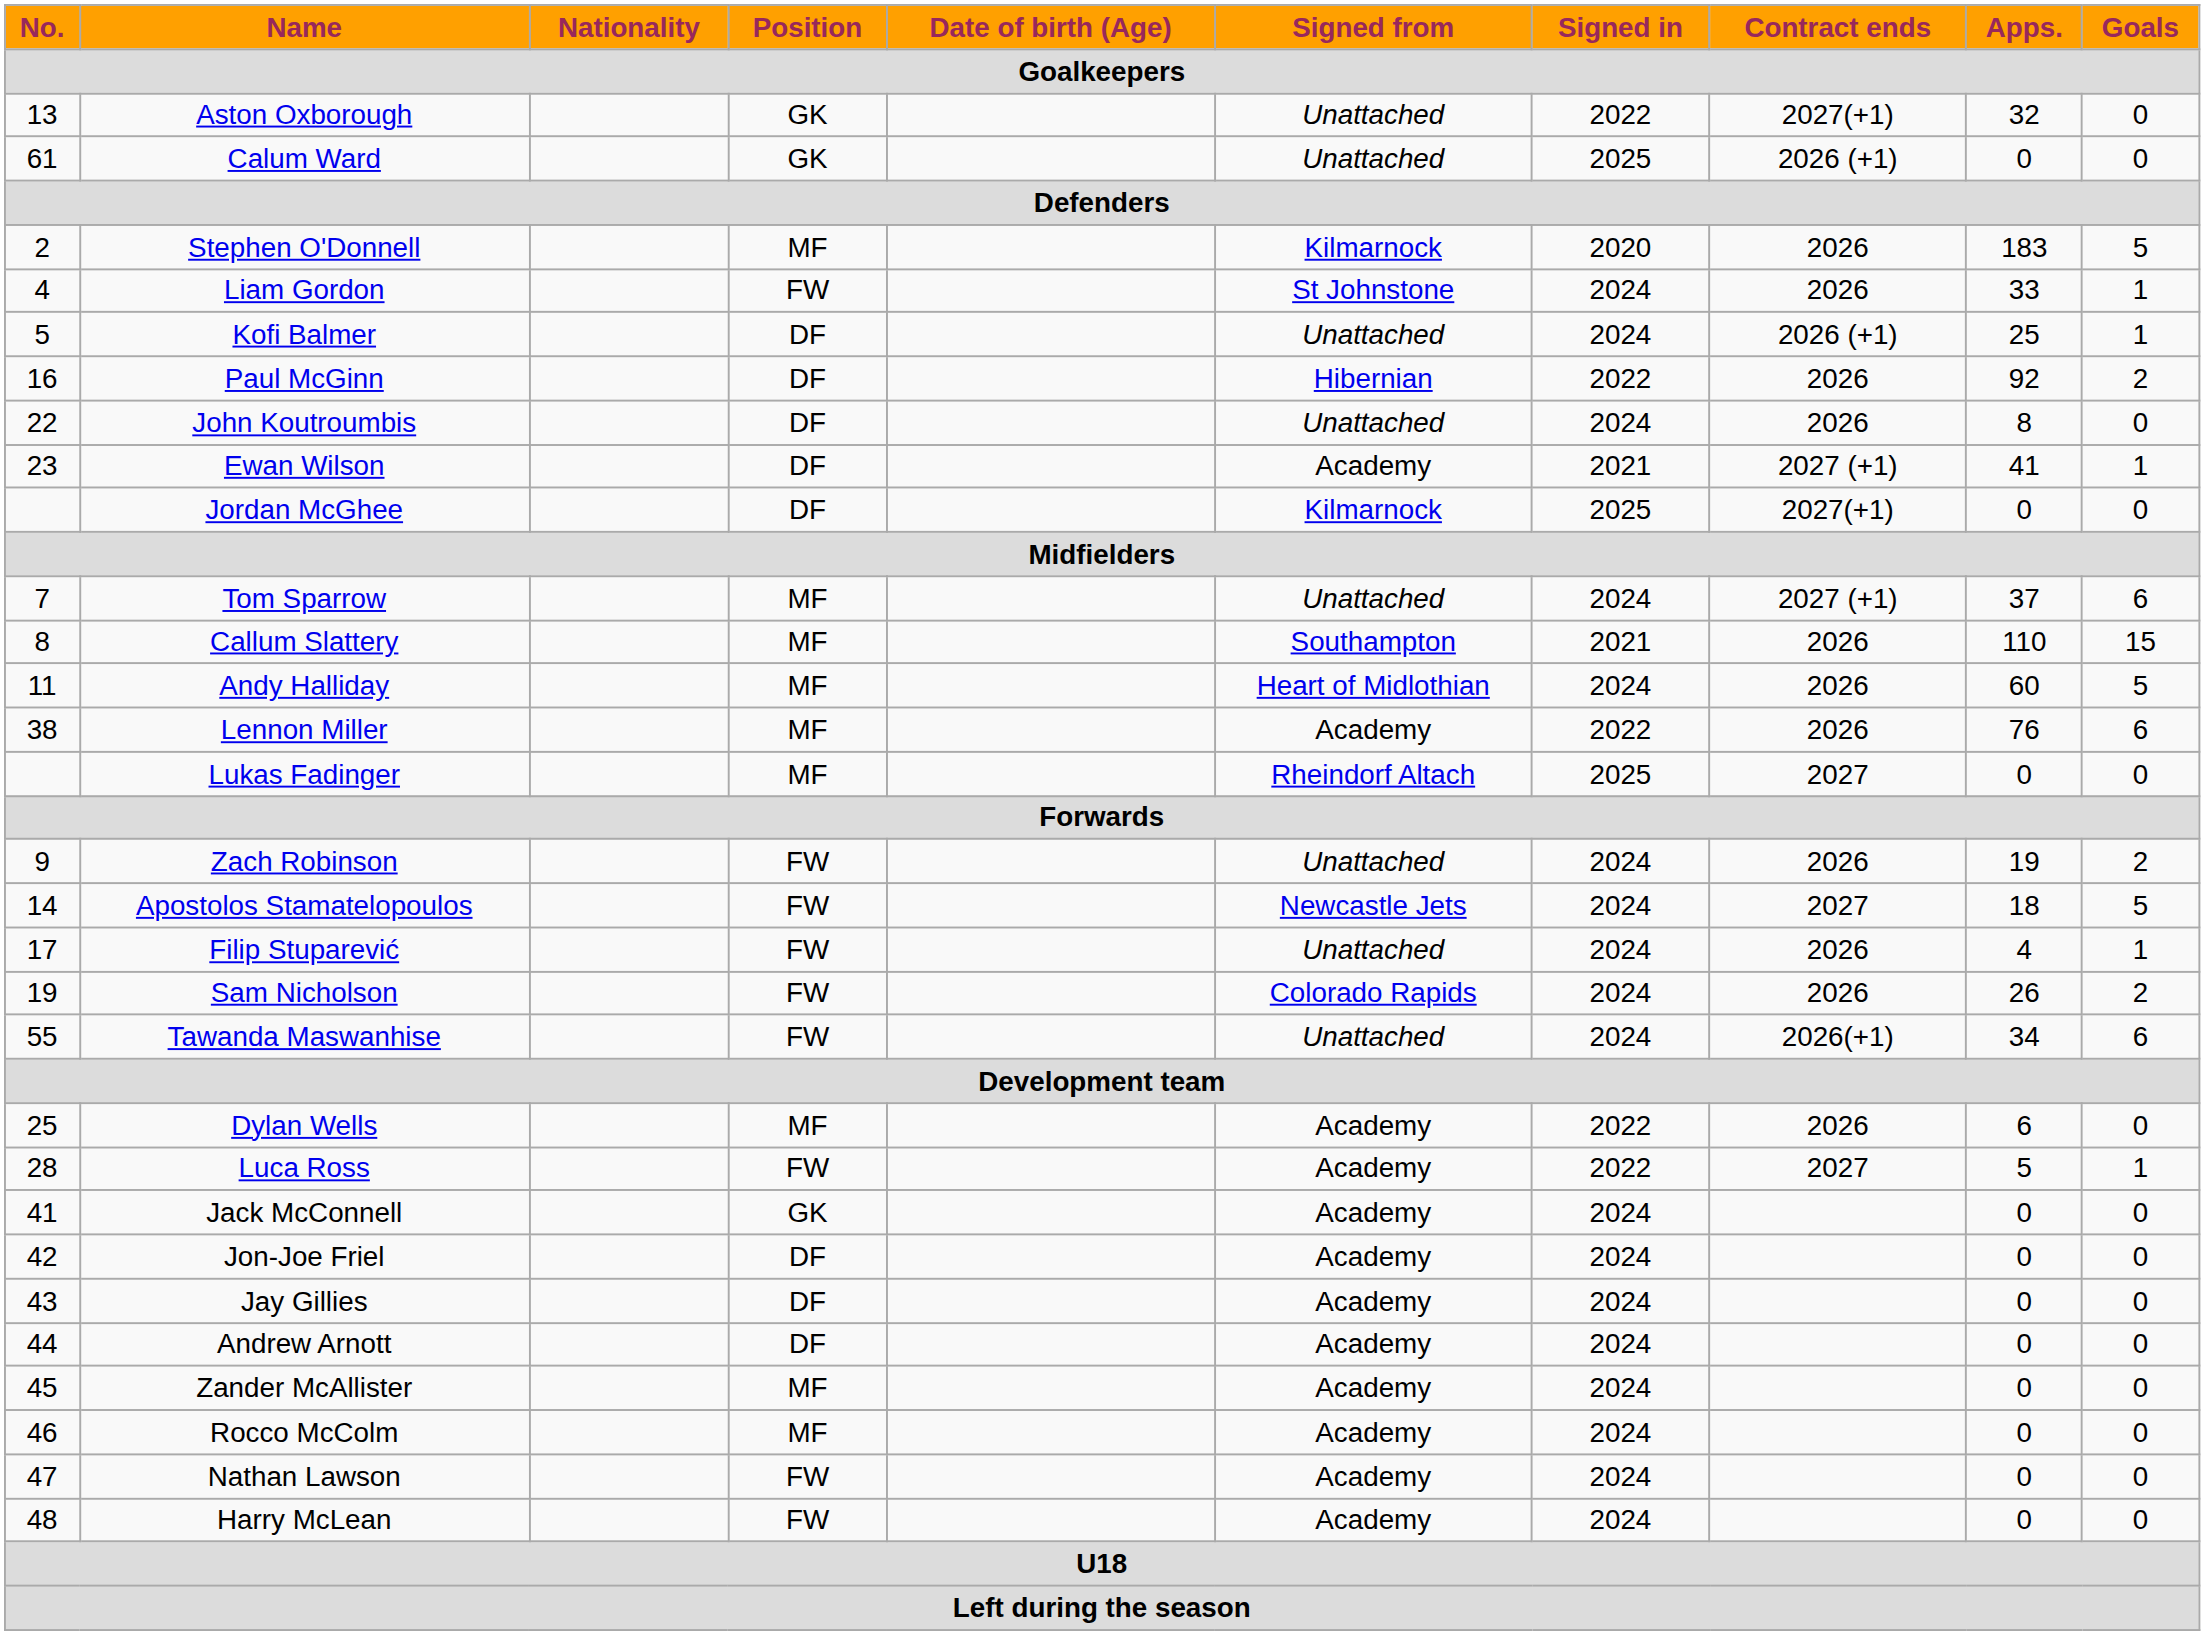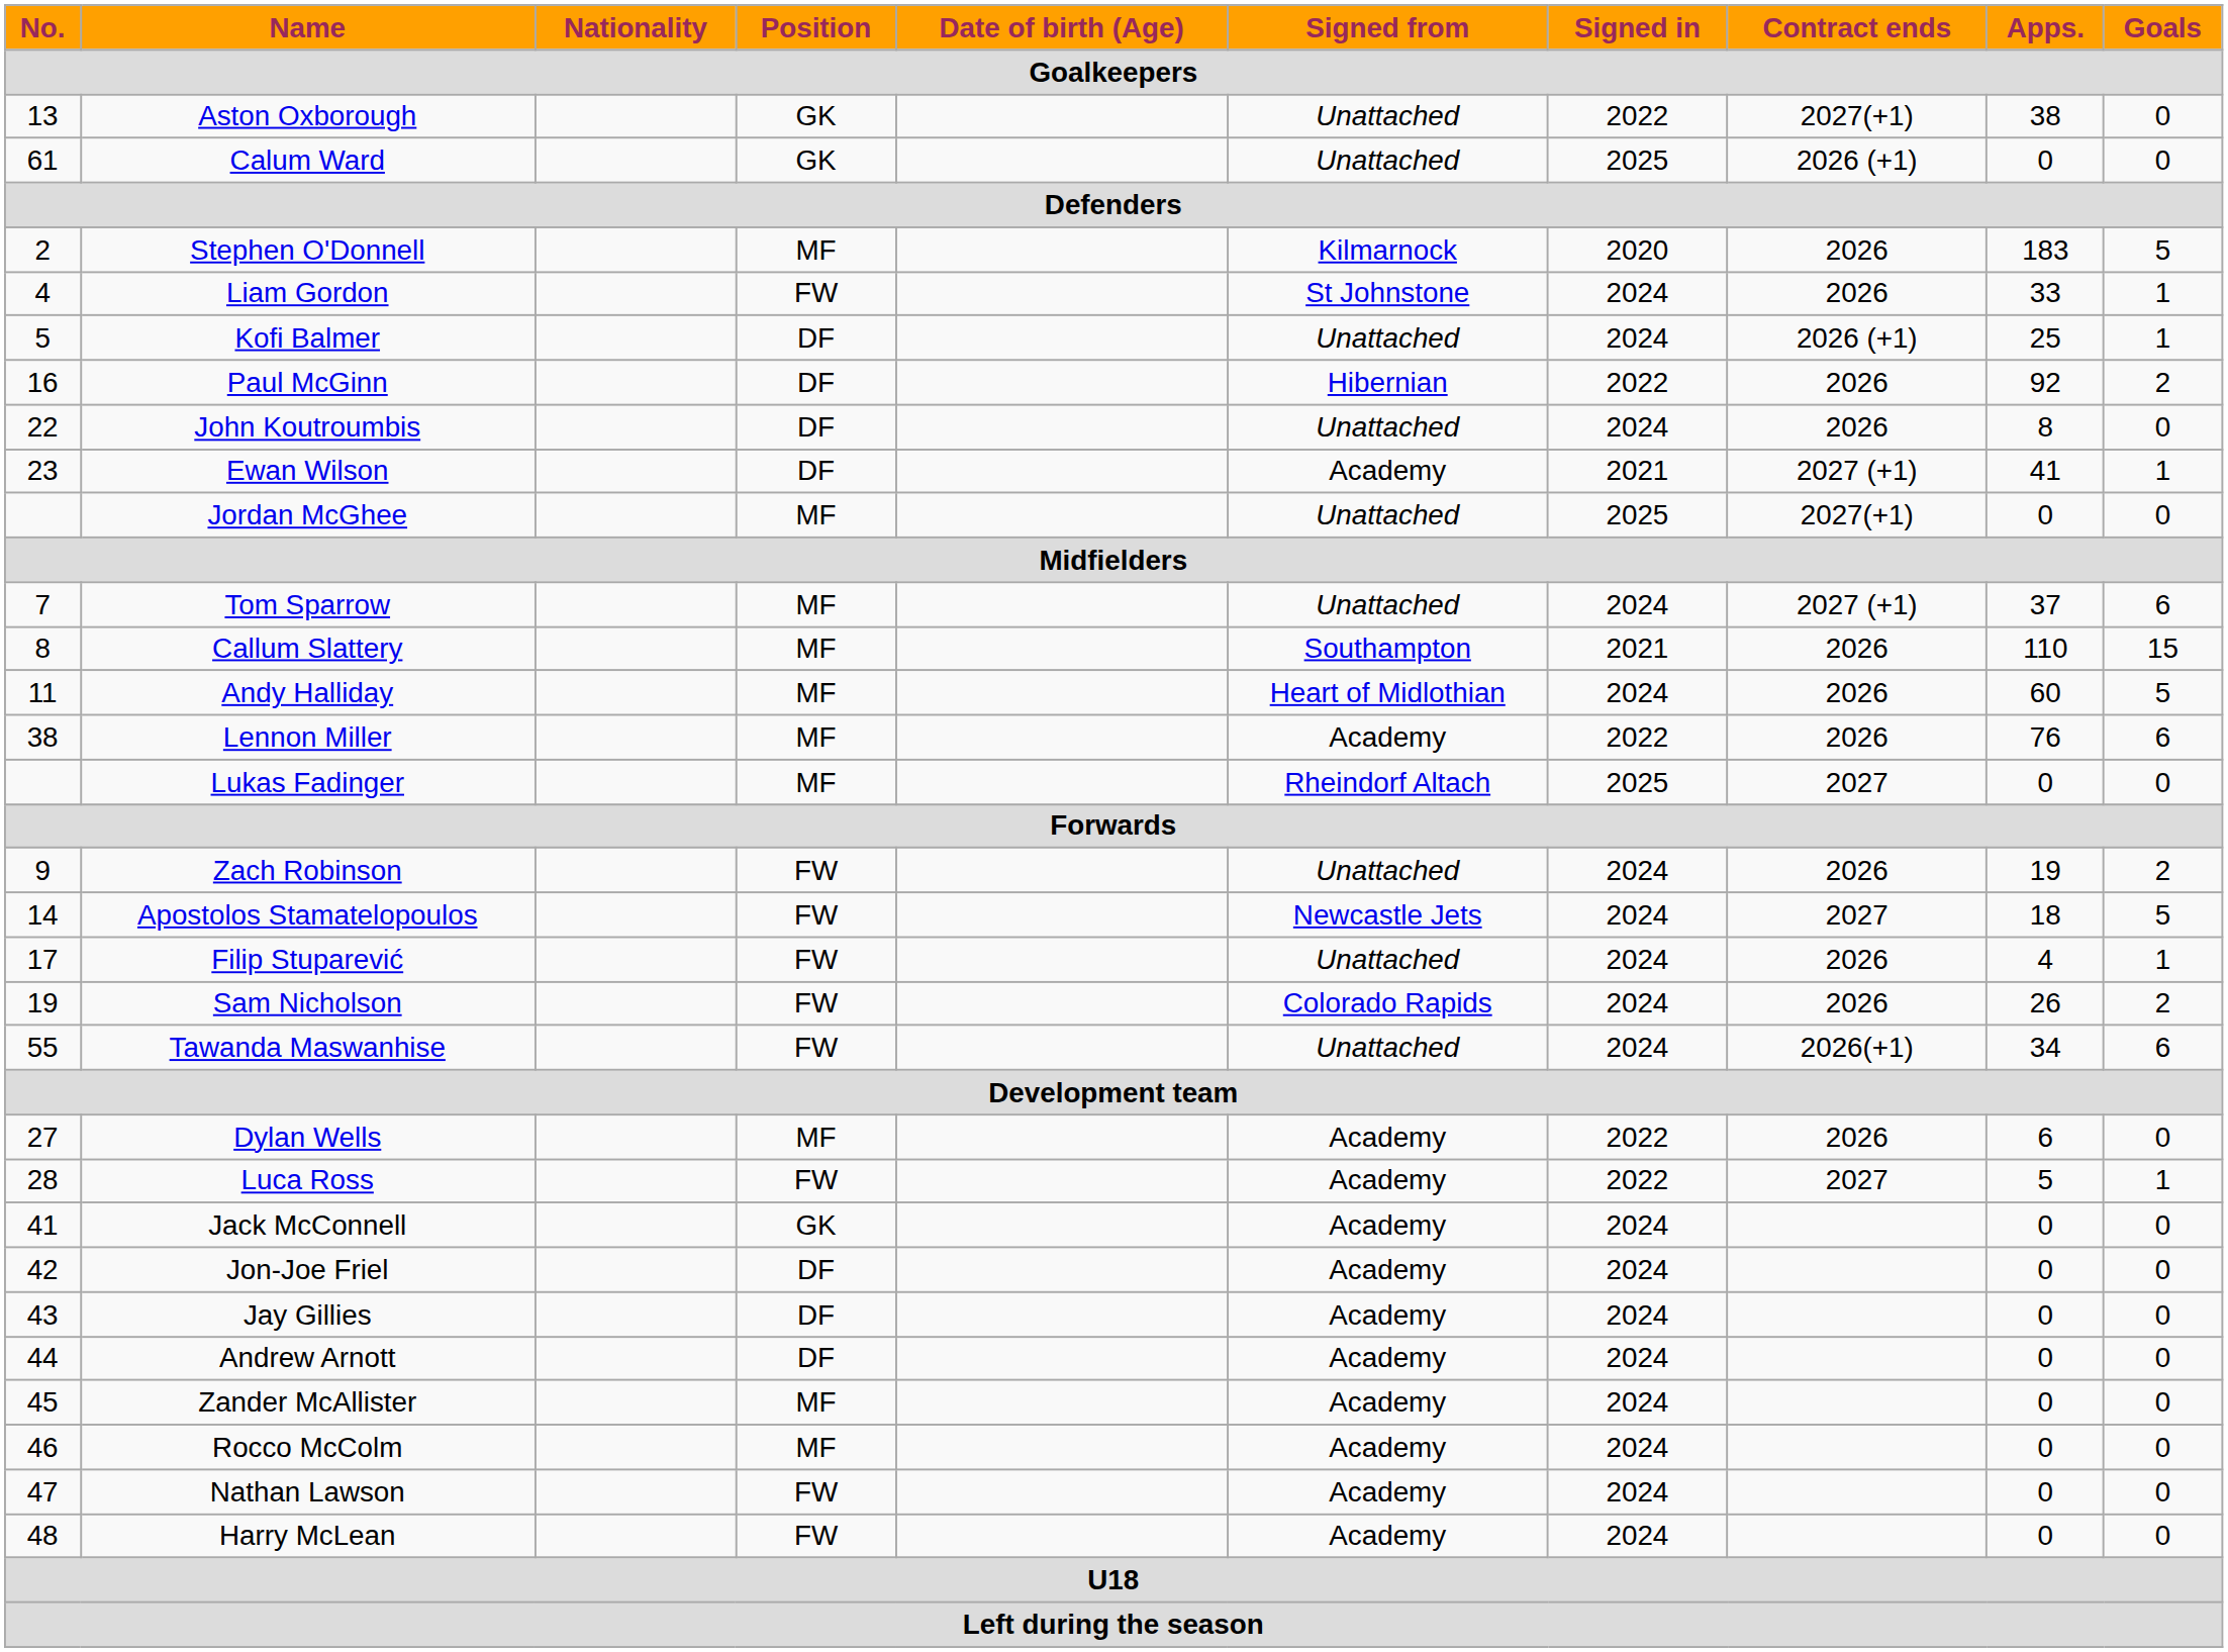Aston Oxborough | Apps.: 32 -> 38
Jordan McGhee | Position: DF -> MF
Jordan McGhee | Signed from: Kilmarnock -> Unattached
Dylan Wells | No.: 25 -> 27
